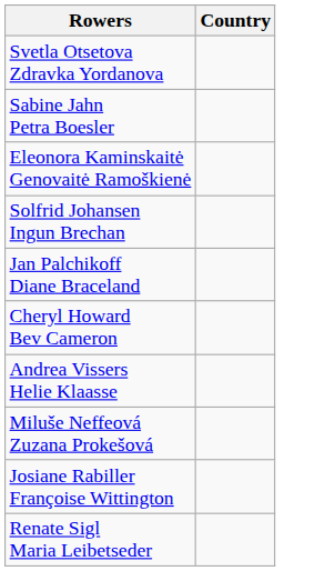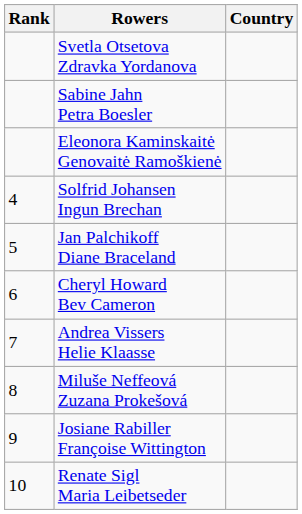+ column: Rank | 4 | 5 | 6 | 7 | 8 | 9 | 10
